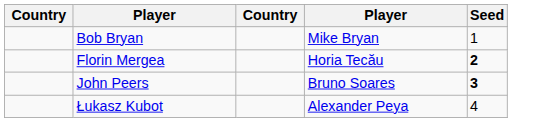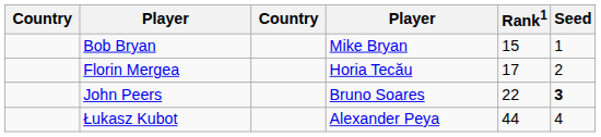+ column: Rank1 | 15 | 17 | 22 | 44
Florin Mergea | Seed: bold -> normal
